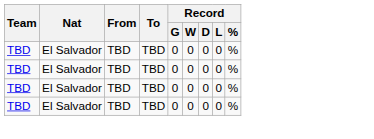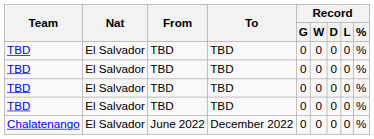+ row: Chalatenango | El Salvador | June 2022 | December 2022 | 0 | 0 | 0 | 0 | %
